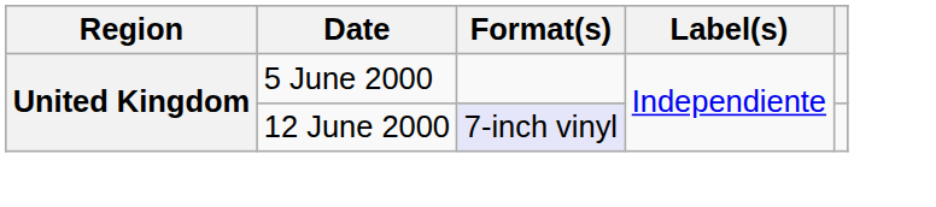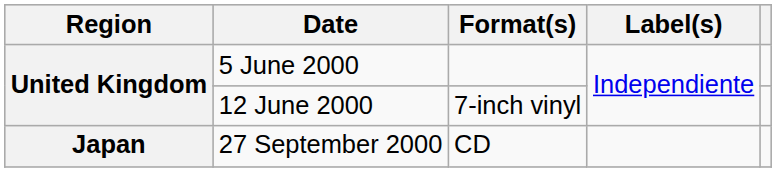12 June 2000 | Format(s): lavender background -> no background
+ row: Japan | 27 September 2000 | CD
